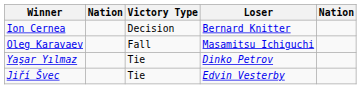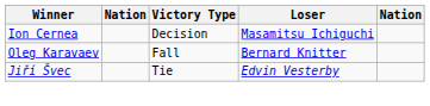Ion Cernea | Loser: Bernard Knitter -> Masamitsu Ichiguchi
Oleg Karavaev | Loser: Masamitsu Ichiguchi -> Bernard Knitter
- row: Yaşar Yılmaz | Tie | Dinko Petrov
